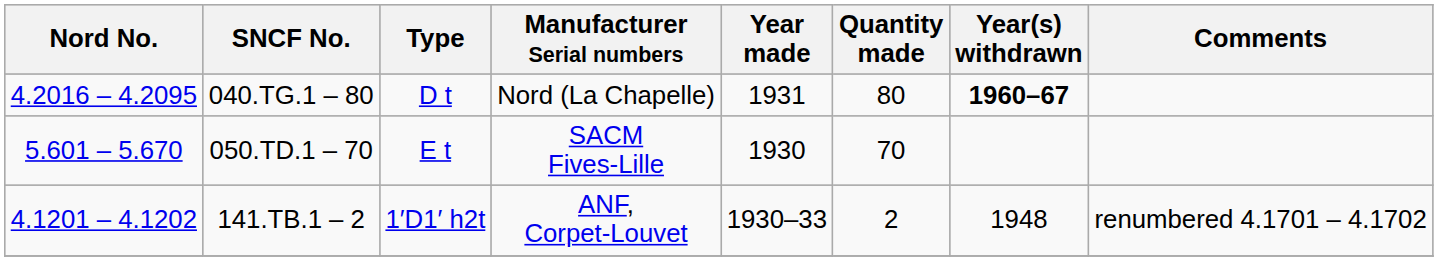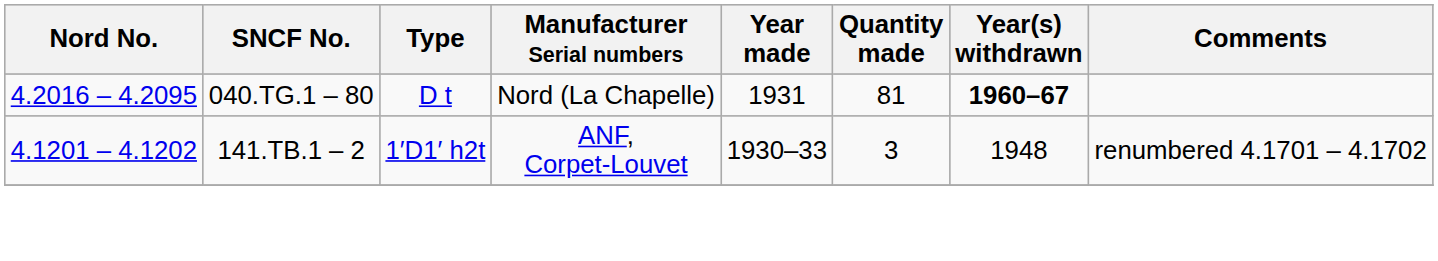040.TG.1 – 80 | Quantity made: 80 -> 81
- row: 5.601 – 5.670 | 050.TD.1 – 70 | E t | SACM Fives-Lille | 1930 | 70
141.TB.1 – 2 | Quantity made: 2 -> 3
